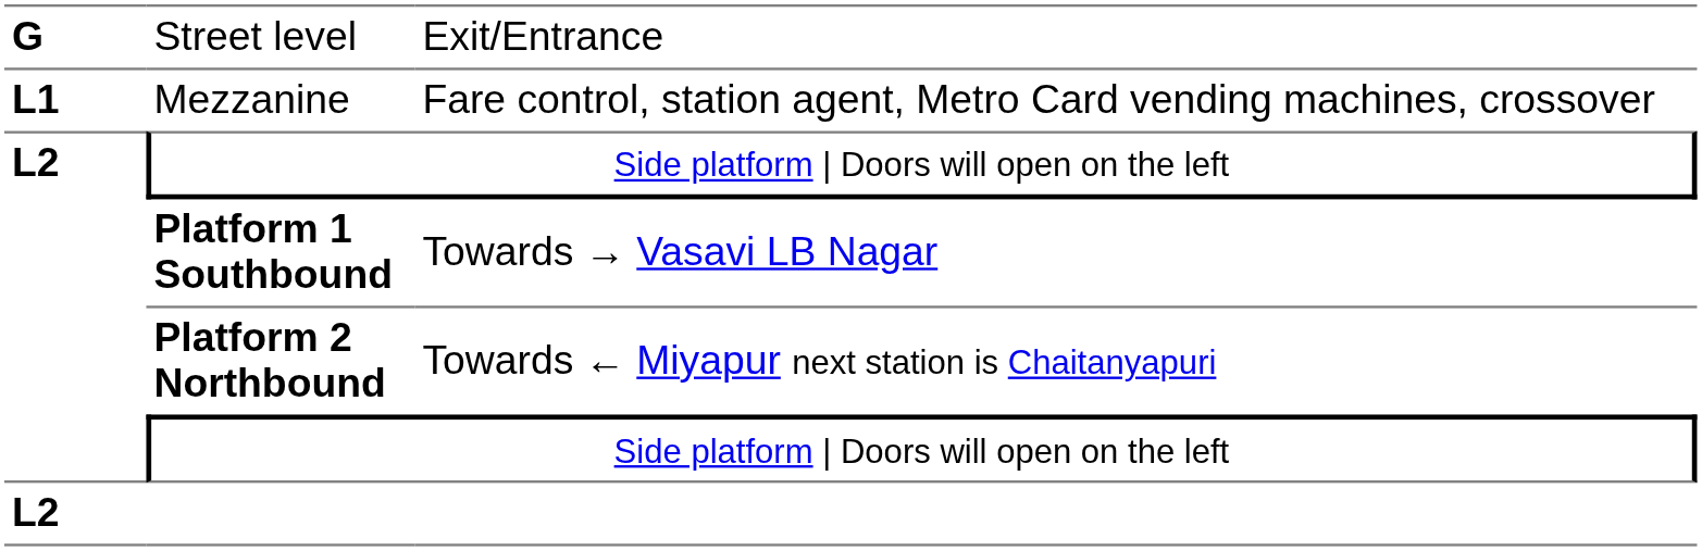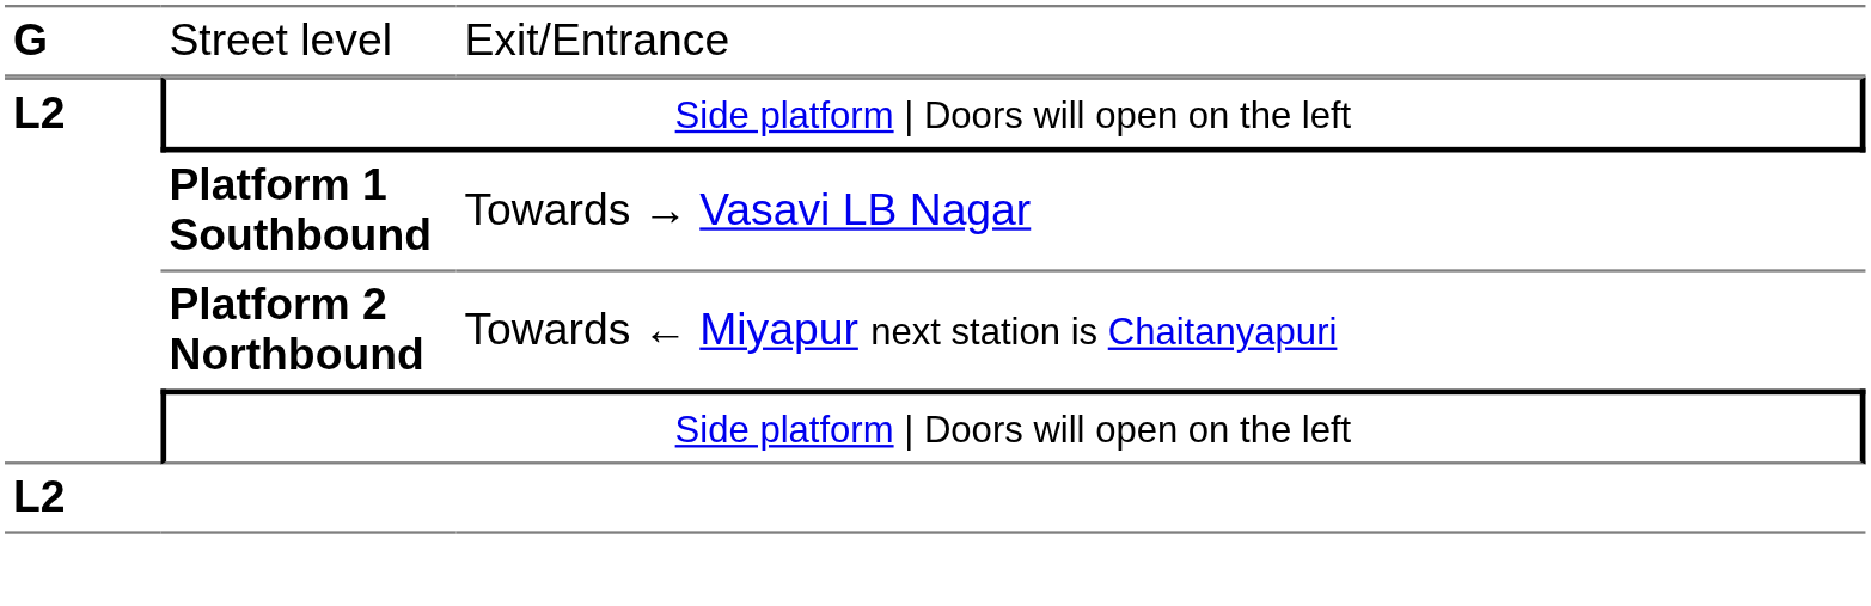- row: L1 | Mezzanine | Fare control, station agent, Metro Card vending machines, crossover
